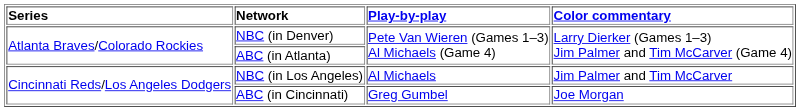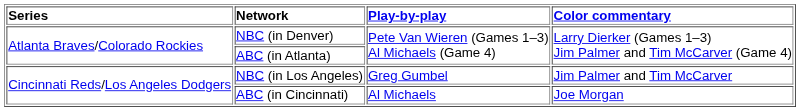NBC (in Los Angeles) | Play-by-play: Al Michaels -> Greg Gumbel
ABC (in Cincinnati) | Play-by-play: Greg Gumbel -> Al Michaels
